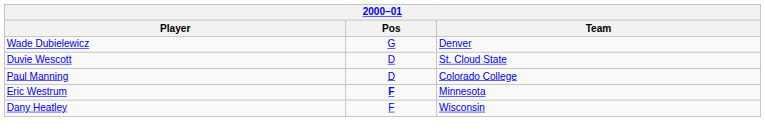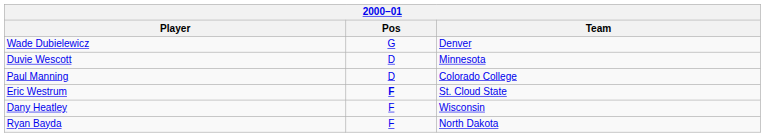Duvie Wescott | Team: St. Cloud State -> Minnesota
Eric Westrum | Team: Minnesota -> St. Cloud State
+ row: Ryan Bayda | F | North Dakota
